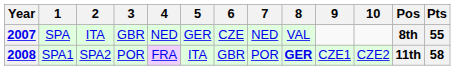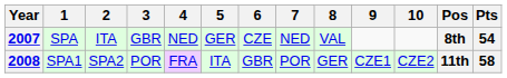2007 | Pts: 55 -> 54
2008 | 8: bold -> normal
